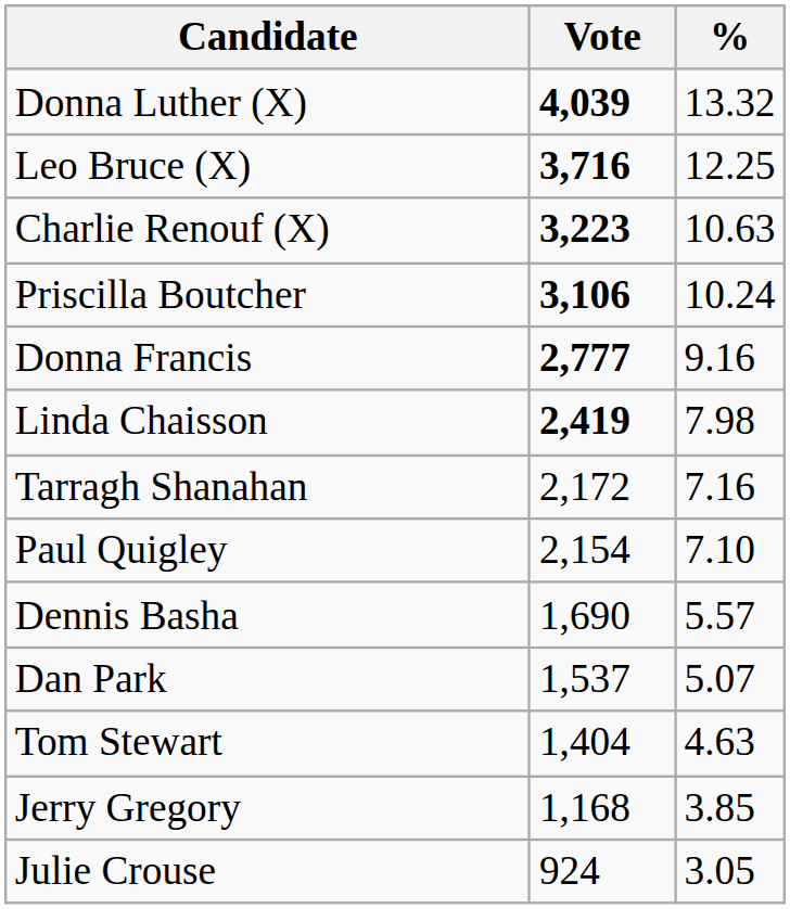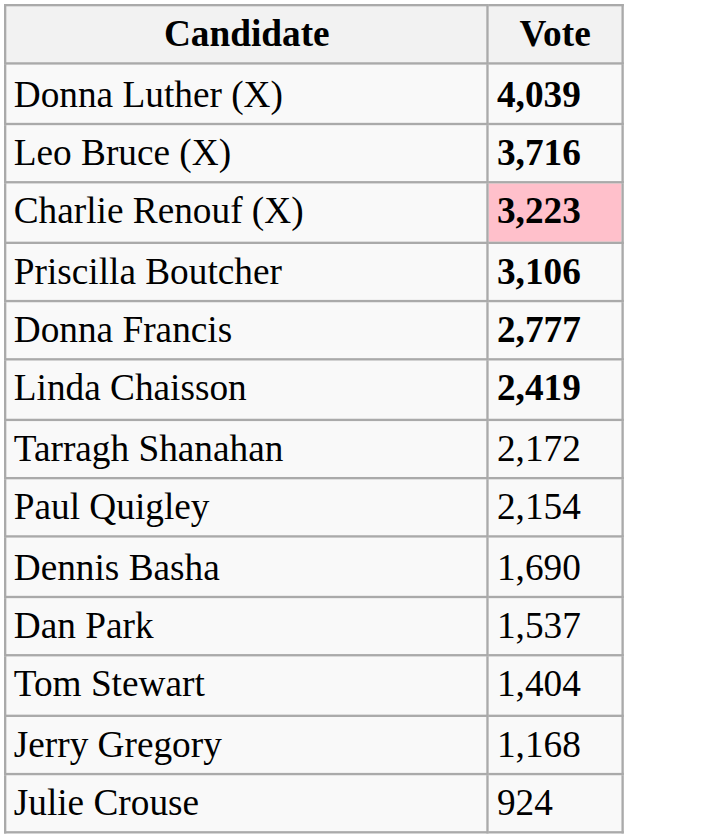- column: % | 13.32 | 12.25 | 10.63 | 10.24 | 9.16 | 7.98 | 7.16 | 7.10 | 5.57 | 5.07 | 4.63 | 3.85 | 3.05
Charlie Renouf (X) | Vote: no background -> pink background
